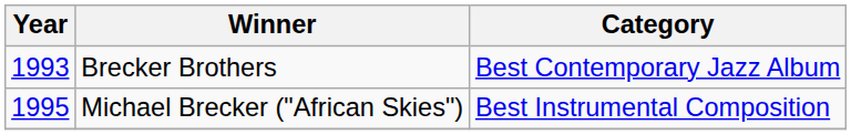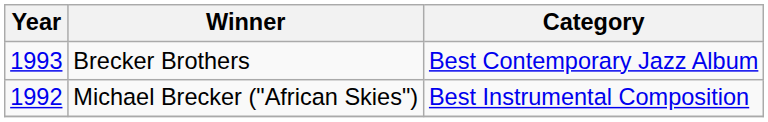Michael Brecker ("African Skies") | Year: 1995 -> 1992
